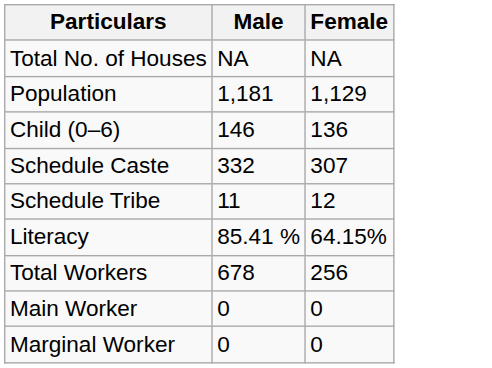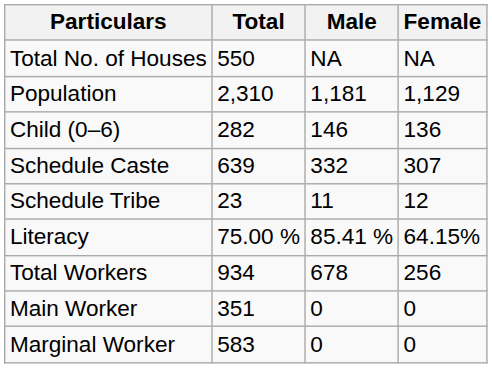+ column: Total | 550 | 2,310 | 282 | 639 | 23 | 75.00 % | 934 | 351 | 583
